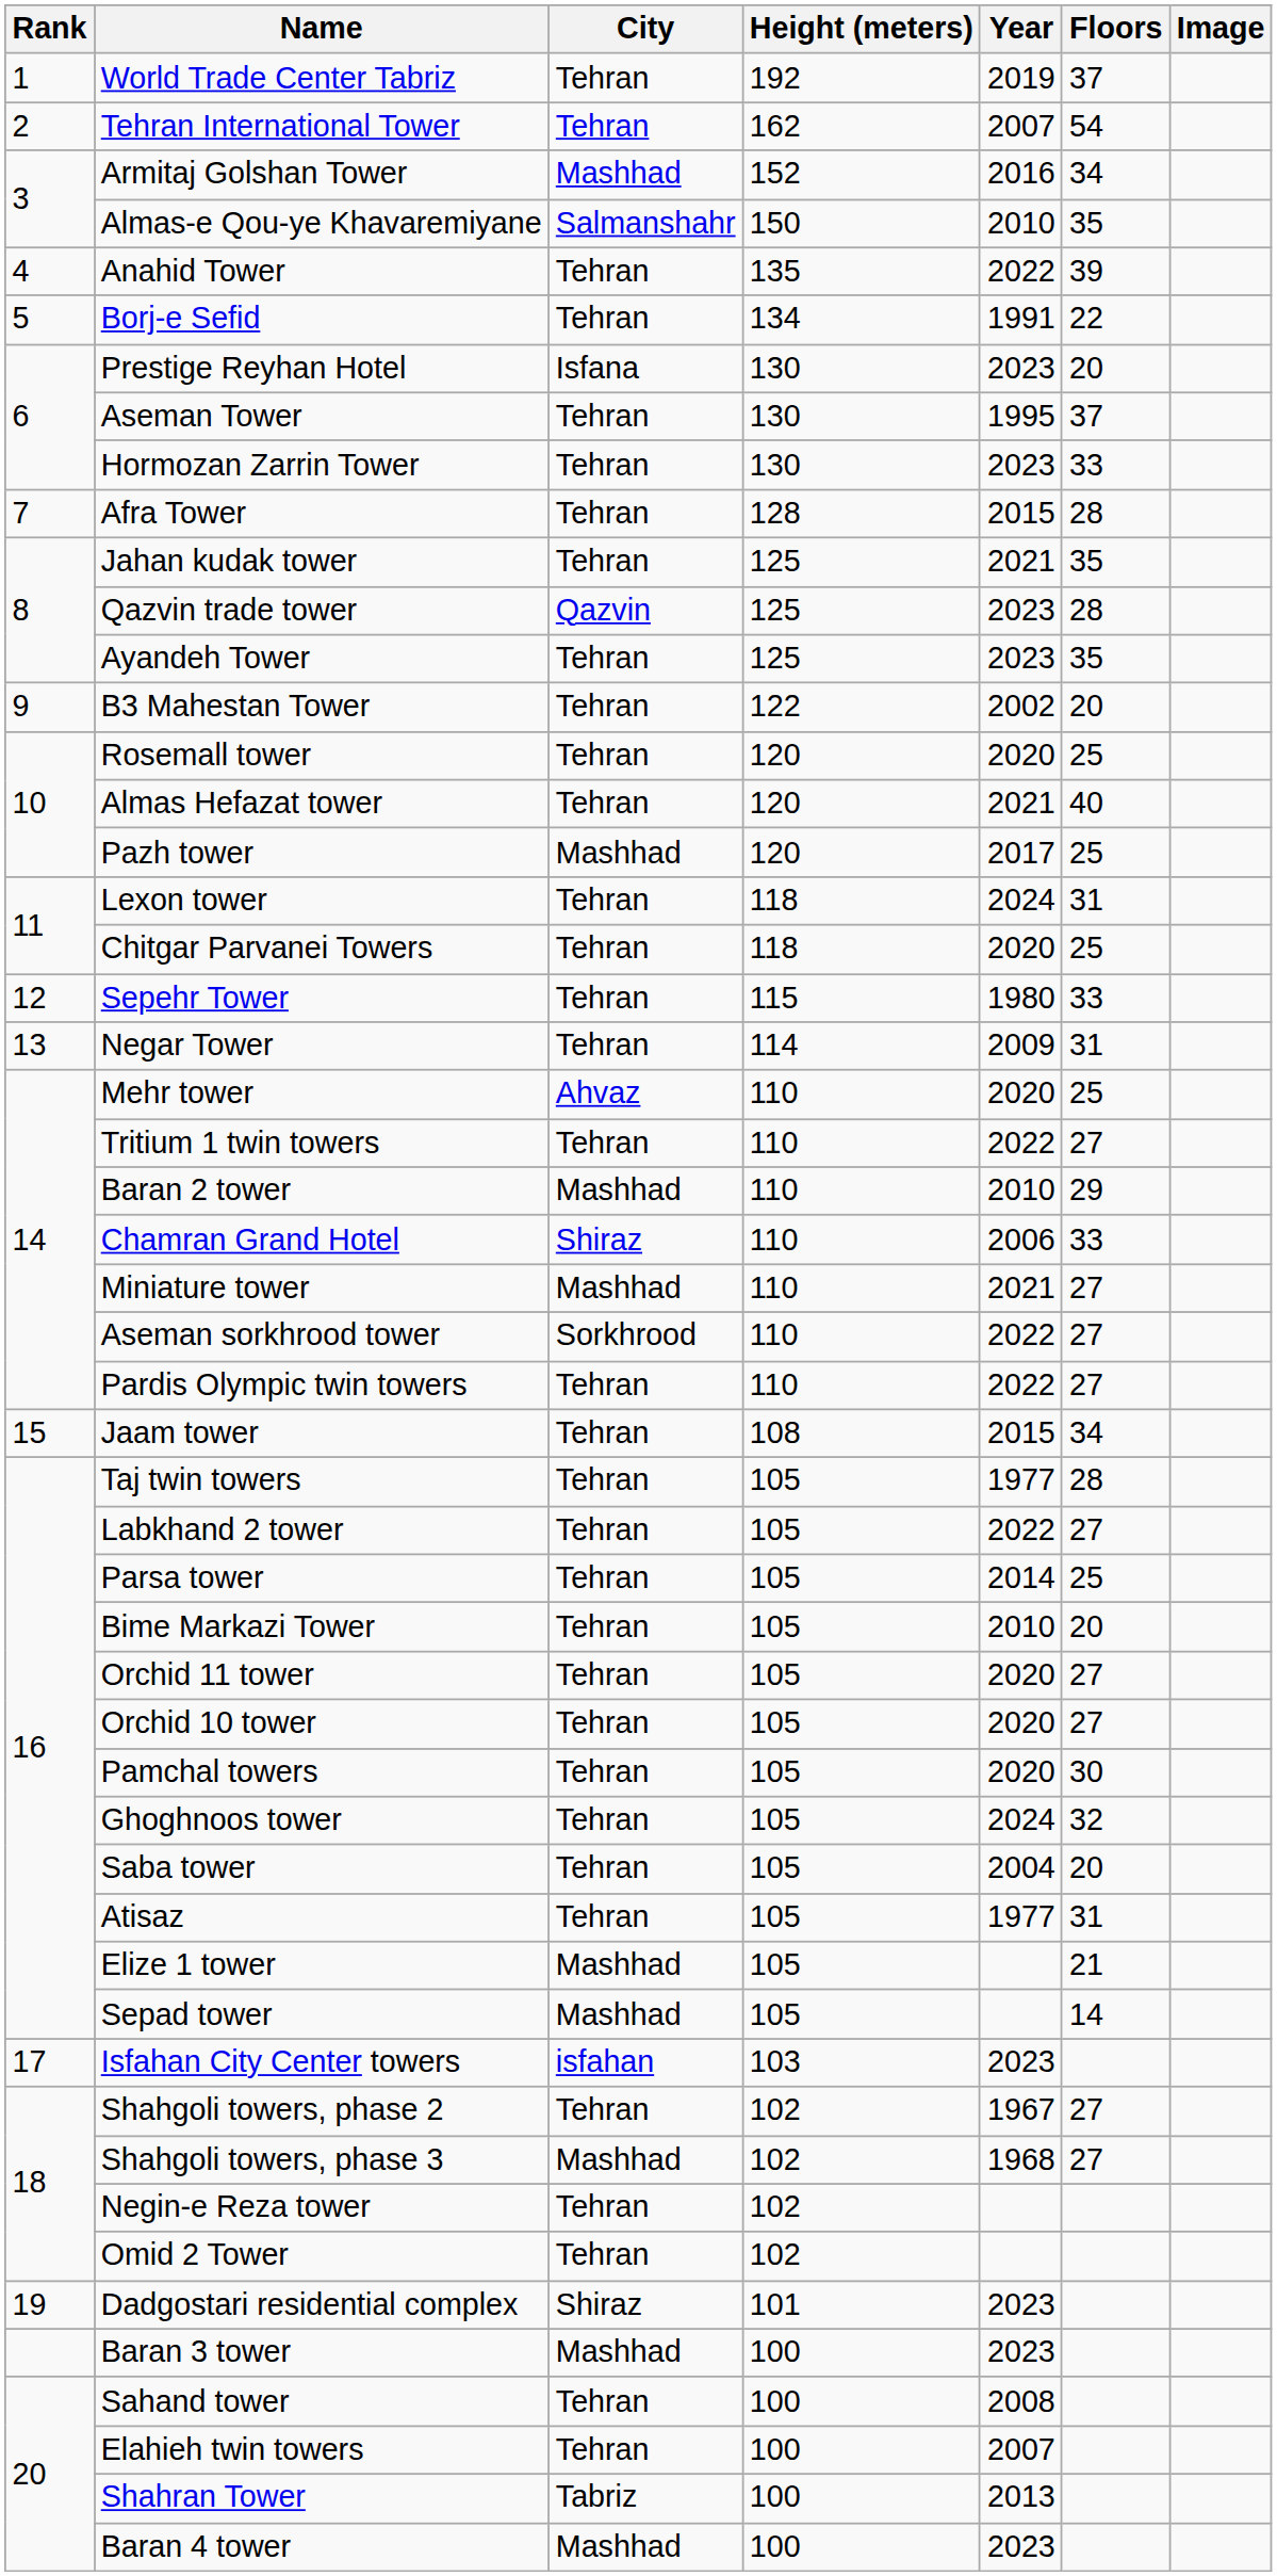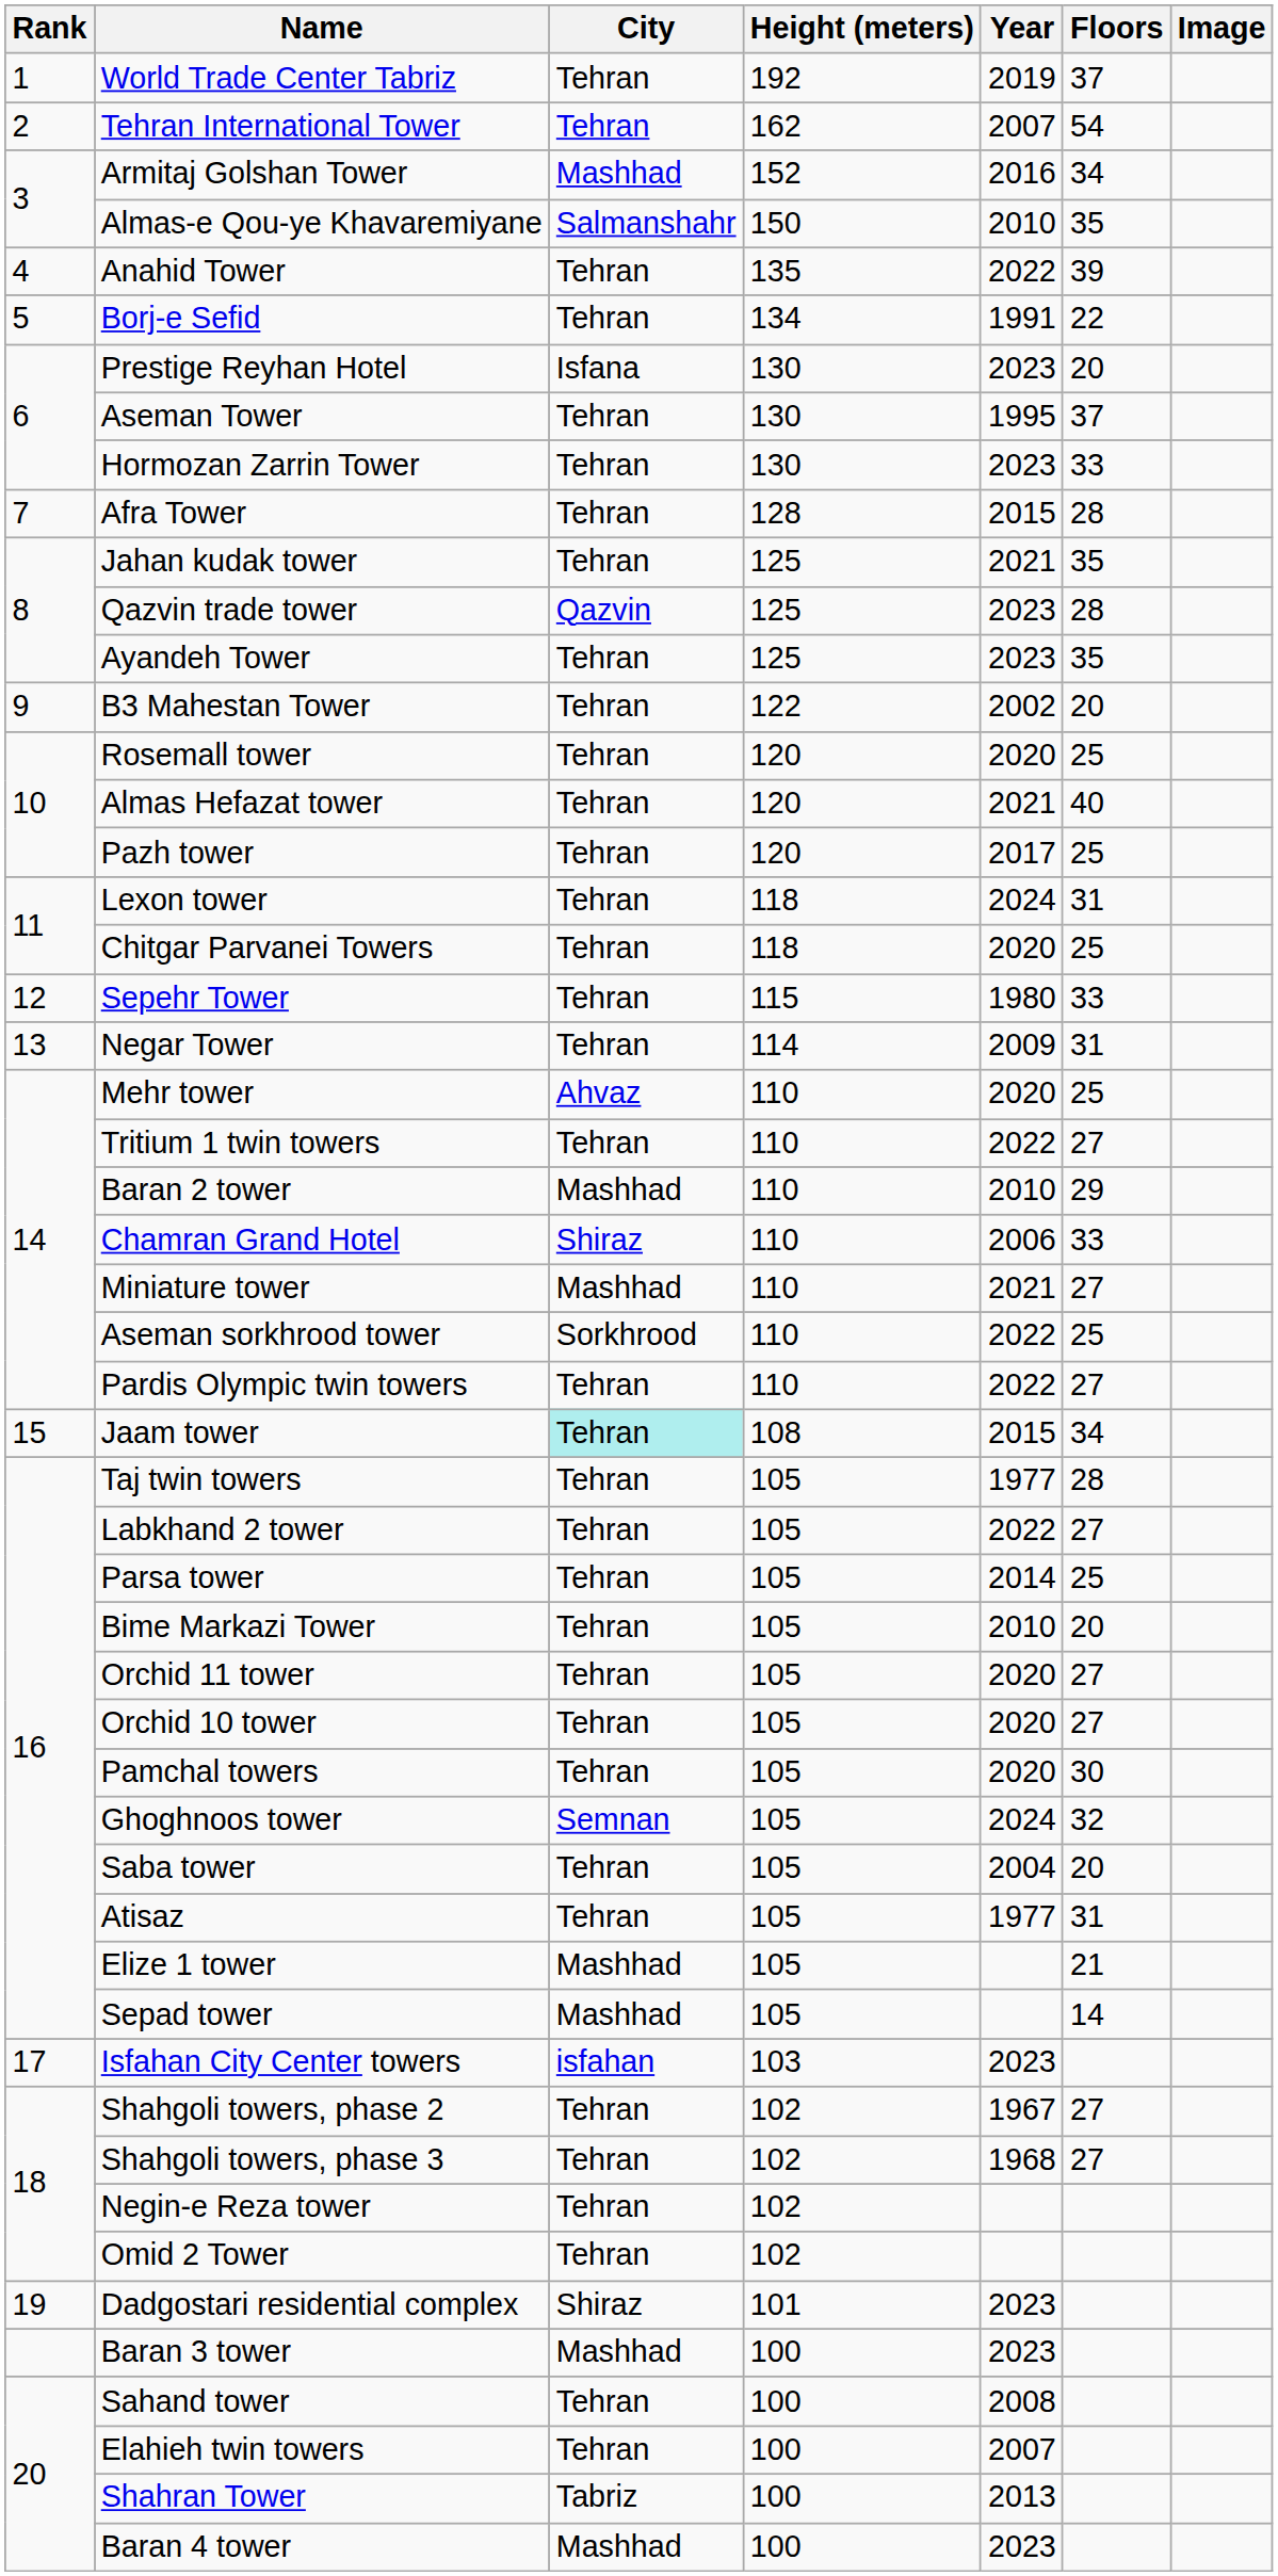Pazh tower | City: Mashhad -> Tehran
Aseman sorkhrood tower | Floors: 27 -> 25
Jaam tower | City: no background -> paleturquoise background
Ghoghnoos tower | City: Tehran -> Semnan
Shahgoli towers, phase 3 | City: Mashhad -> Tehran
